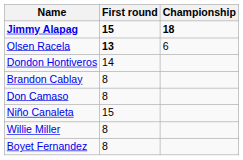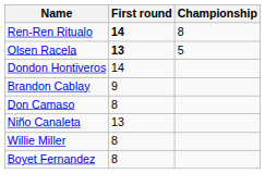- row: Jimmy Alapag | 15 | 18
+ row: Ren-Ren Ritualo | 14 | 8
Olsen Racela | Championship: 6 -> 5
Brandon Cablay | First round: 8 -> 9
Niño Canaleta | First round: 15 -> 13
